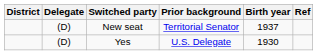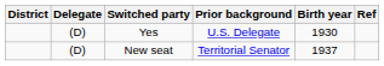rows swapped: New seat <-> Yes
